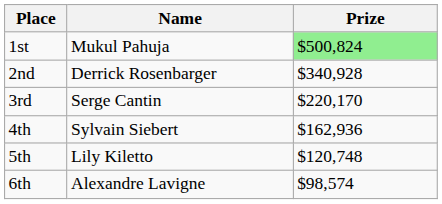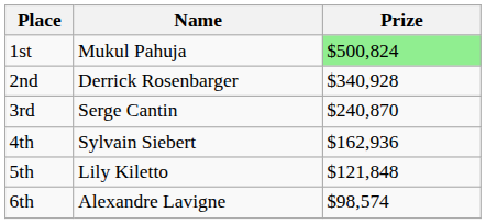3rd | Prize: $220,170 -> $240,870
5th | Prize: $120,748 -> $121,848
